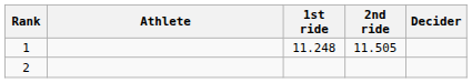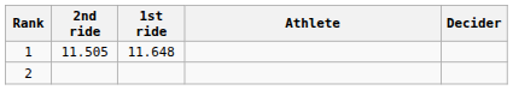columns swapped: Athlete <-> 2nd ride
1 | 1st ride: 11.248 -> 11.648
